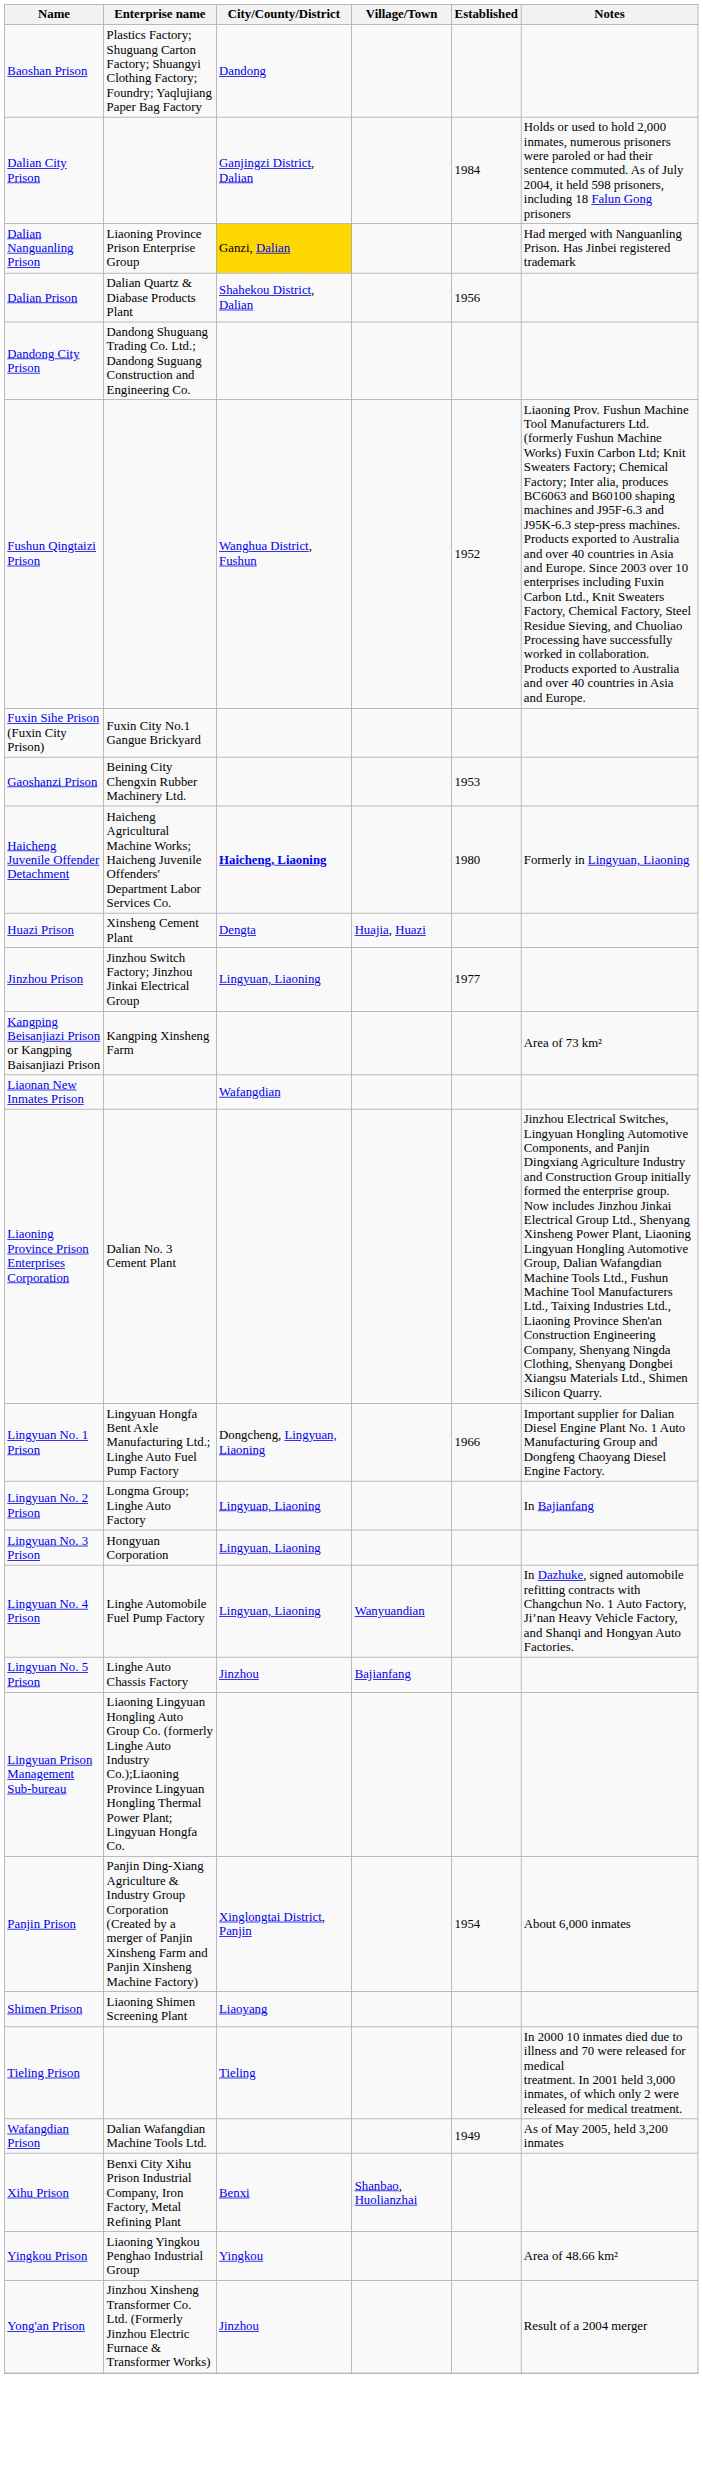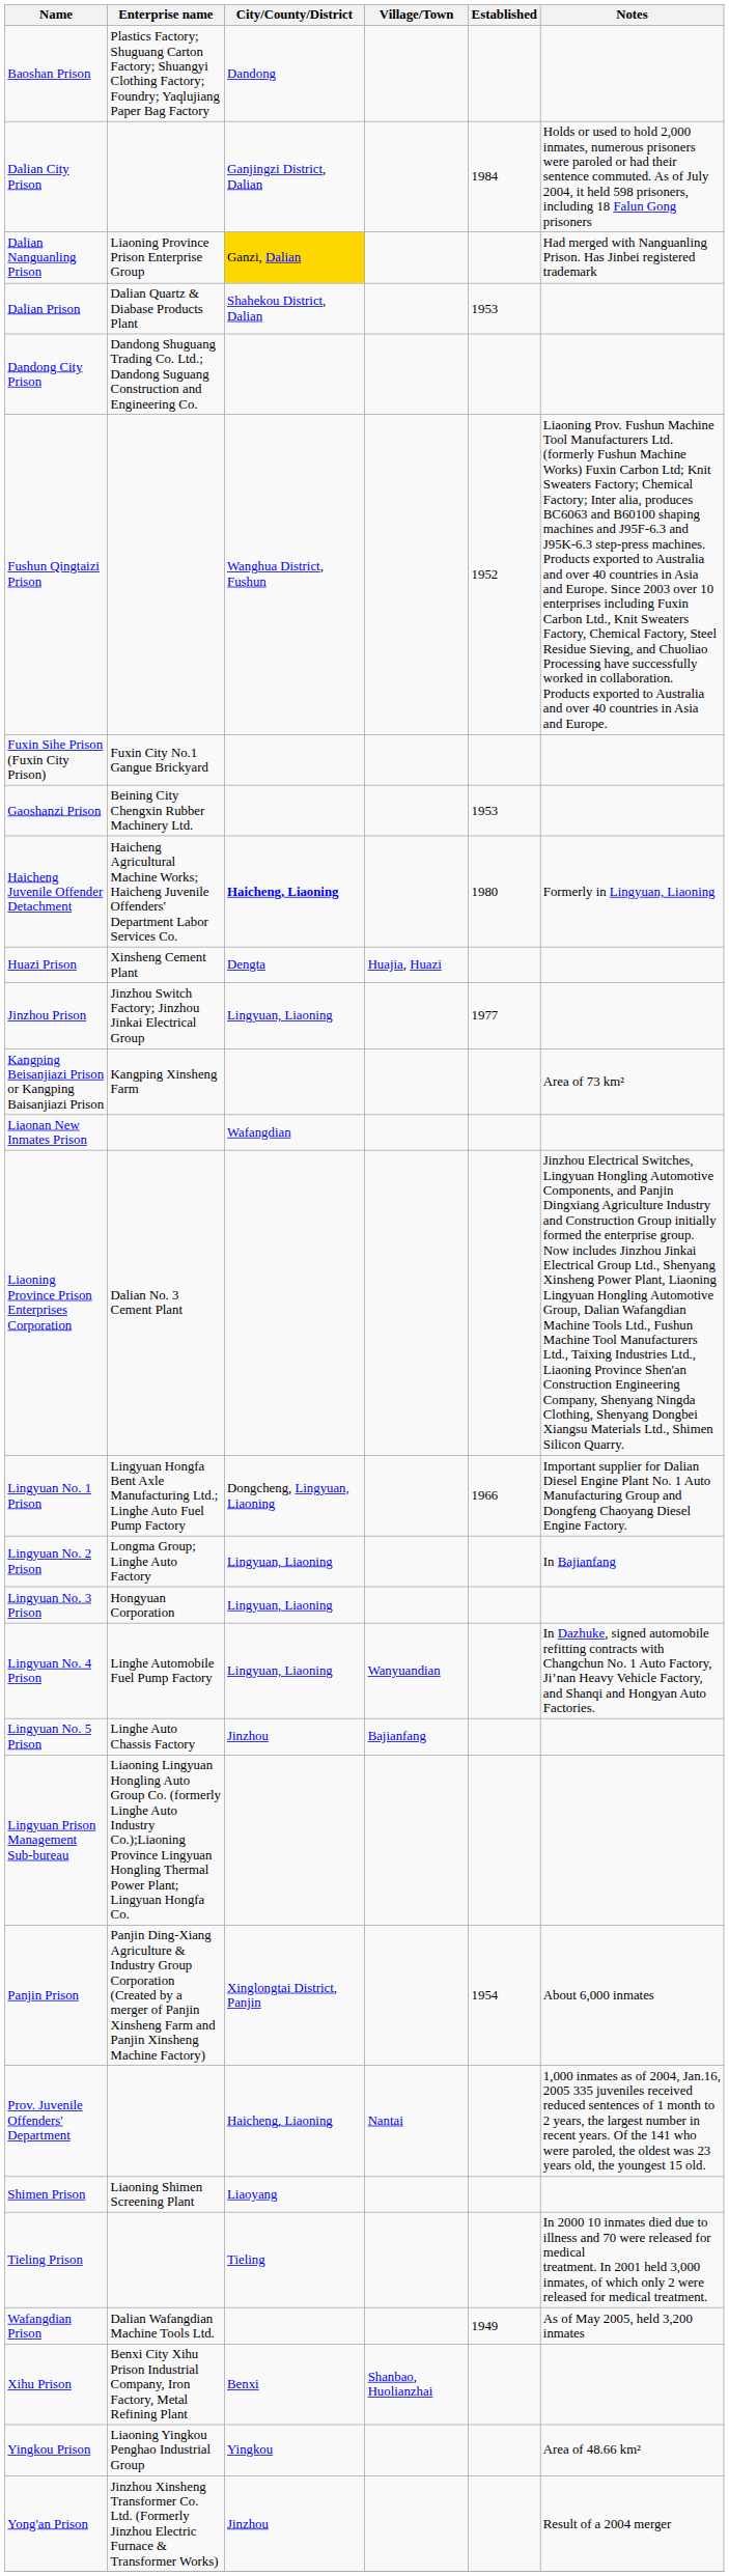Dalian Prison | Established: 1956 -> 1953
+ row: Prov. Juvenile Offenders' Department | Haicheng, Liaoning | Nantai | 1,000 inmates as of 2004, Jan.16, 2005 335 juveniles received reduced sentences of 1 month to 2 years, the largest number in recent years. Of the 141 who were paroled, the oldest was 23 years old, the youngest 15 old.
